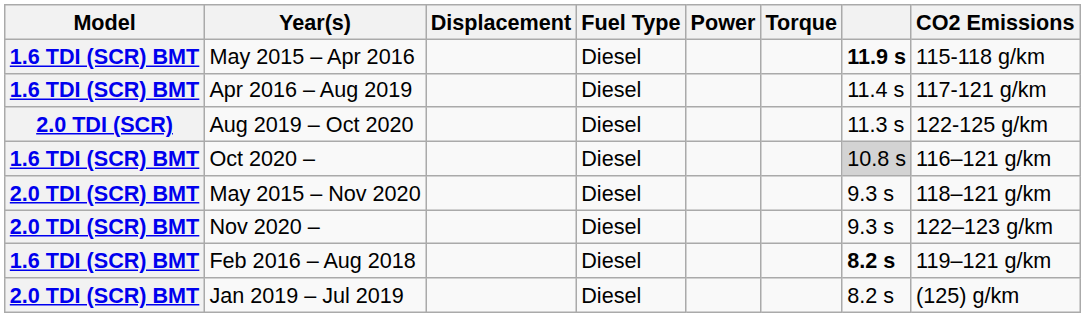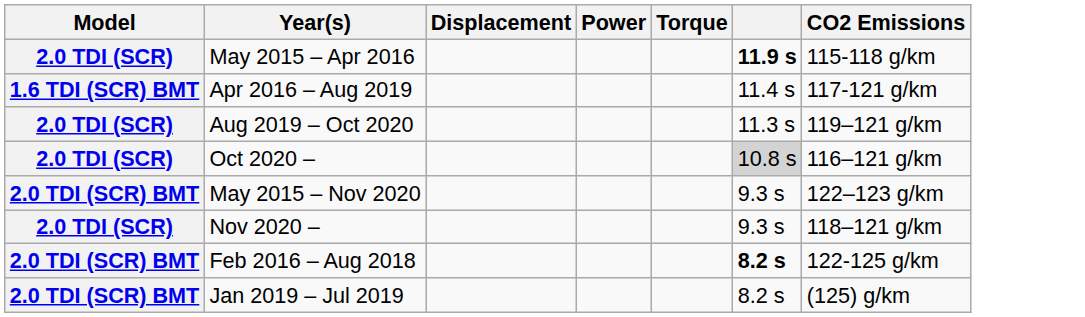- column: Fuel Type | Diesel | Diesel | Diesel | Diesel | Diesel | Diesel | Diesel | Diesel
May 2015 – Apr 2016 | Model: 1.6 TDI (SCR) BMT -> 2.0 TDI (SCR)
Aug 2019 – Oct 2020 | CO2 Emissions: 122-125 g/km -> 119–121 g/km
Oct 2020 – | Model: 1.6 TDI (SCR) BMT -> 2.0 TDI (SCR)
May 2015 – Nov 2020 | CO2 Emissions: 118–121 g/km -> 122–123 g/km
Nov 2020 – | Model: 2.0 TDI (SCR) BMT -> 2.0 TDI (SCR)
Nov 2020 – | CO2 Emissions: 122–123 g/km -> 118–121 g/km
Feb 2016 – Aug 2018 | Model: 1.6 TDI (SCR) BMT -> 2.0 TDI (SCR) BMT
Feb 2016 – Aug 2018 | CO2 Emissions: 119–121 g/km -> 122-125 g/km
